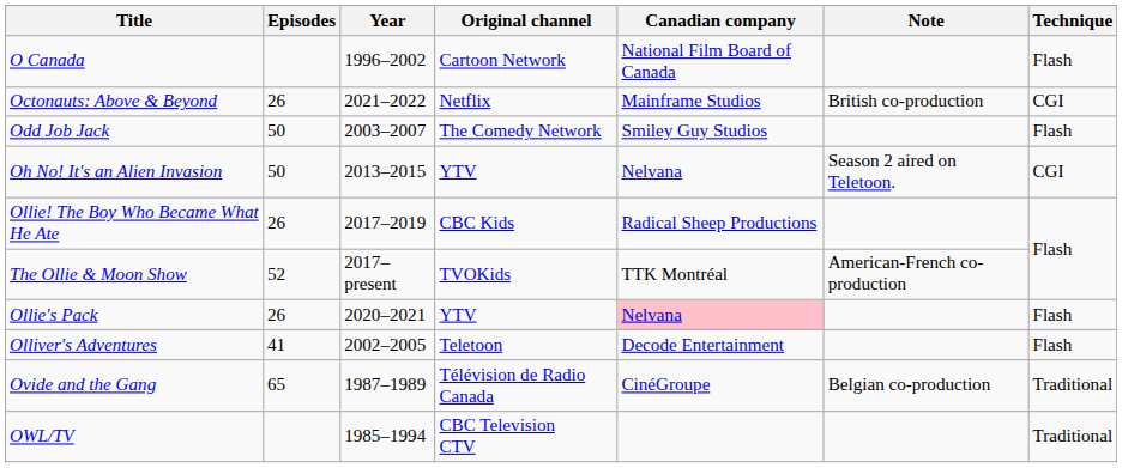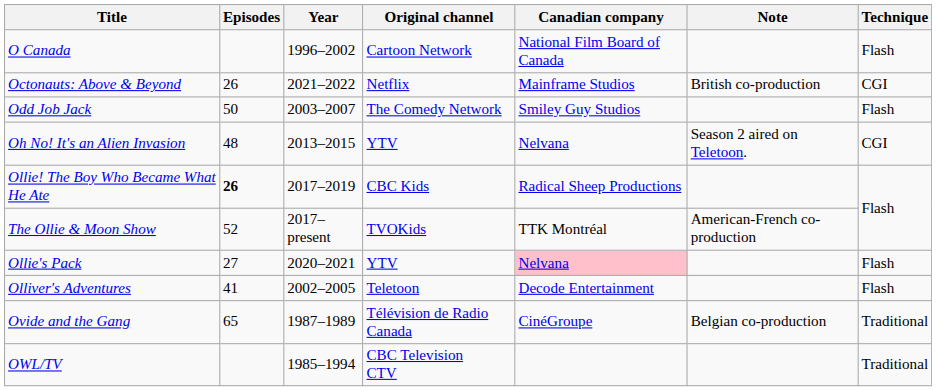Oh No! It's an Alien Invasion | Episodes: 50 -> 48
Ollie! The Boy Who Became What He Ate | Episodes: normal -> bold
Ollie's Pack | Episodes: 26 -> 27
